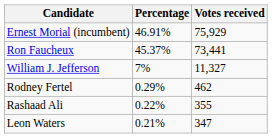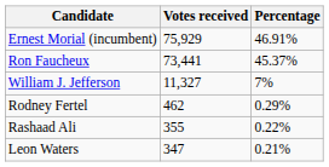columns swapped: Votes received <-> Percentage
